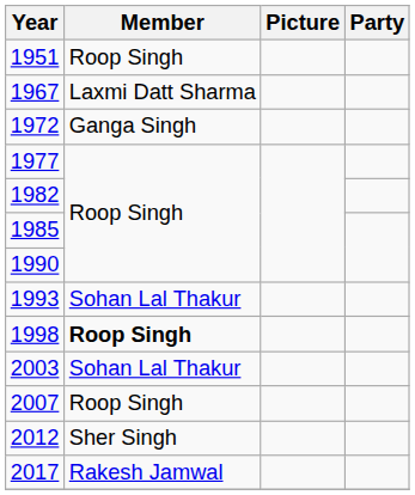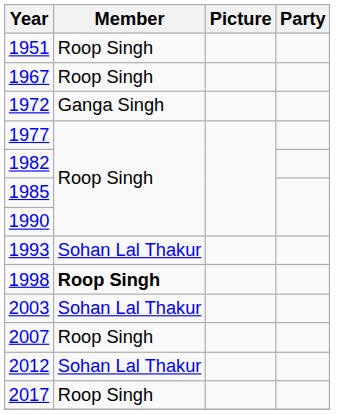1967 | Member: Laxmi Datt Sharma -> Roop Singh
2012 | Member: Sher Singh -> Sohan Lal Thakur
2017 | Member: Rakesh Jamwal -> Roop Singh
